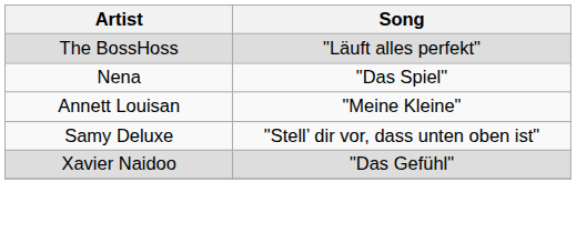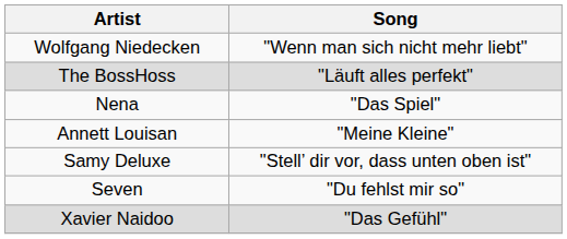+ row: Wolfgang Niedecken | "Wenn man sich nicht mehr liebt"
+ row: Seven | "Du fehlst mir so"
